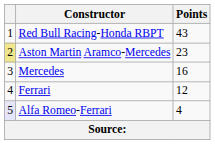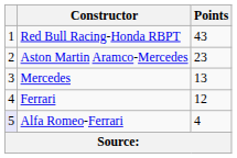Aston Martin Aramco-Mercedes | column 1: khaki background -> no background
Mercedes | Points: 16 -> 13
